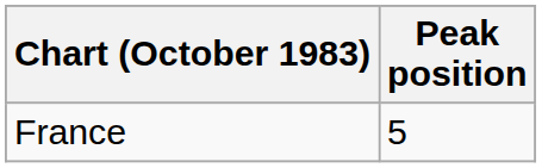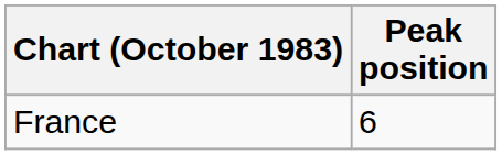France | Peak position: 5 -> 6
